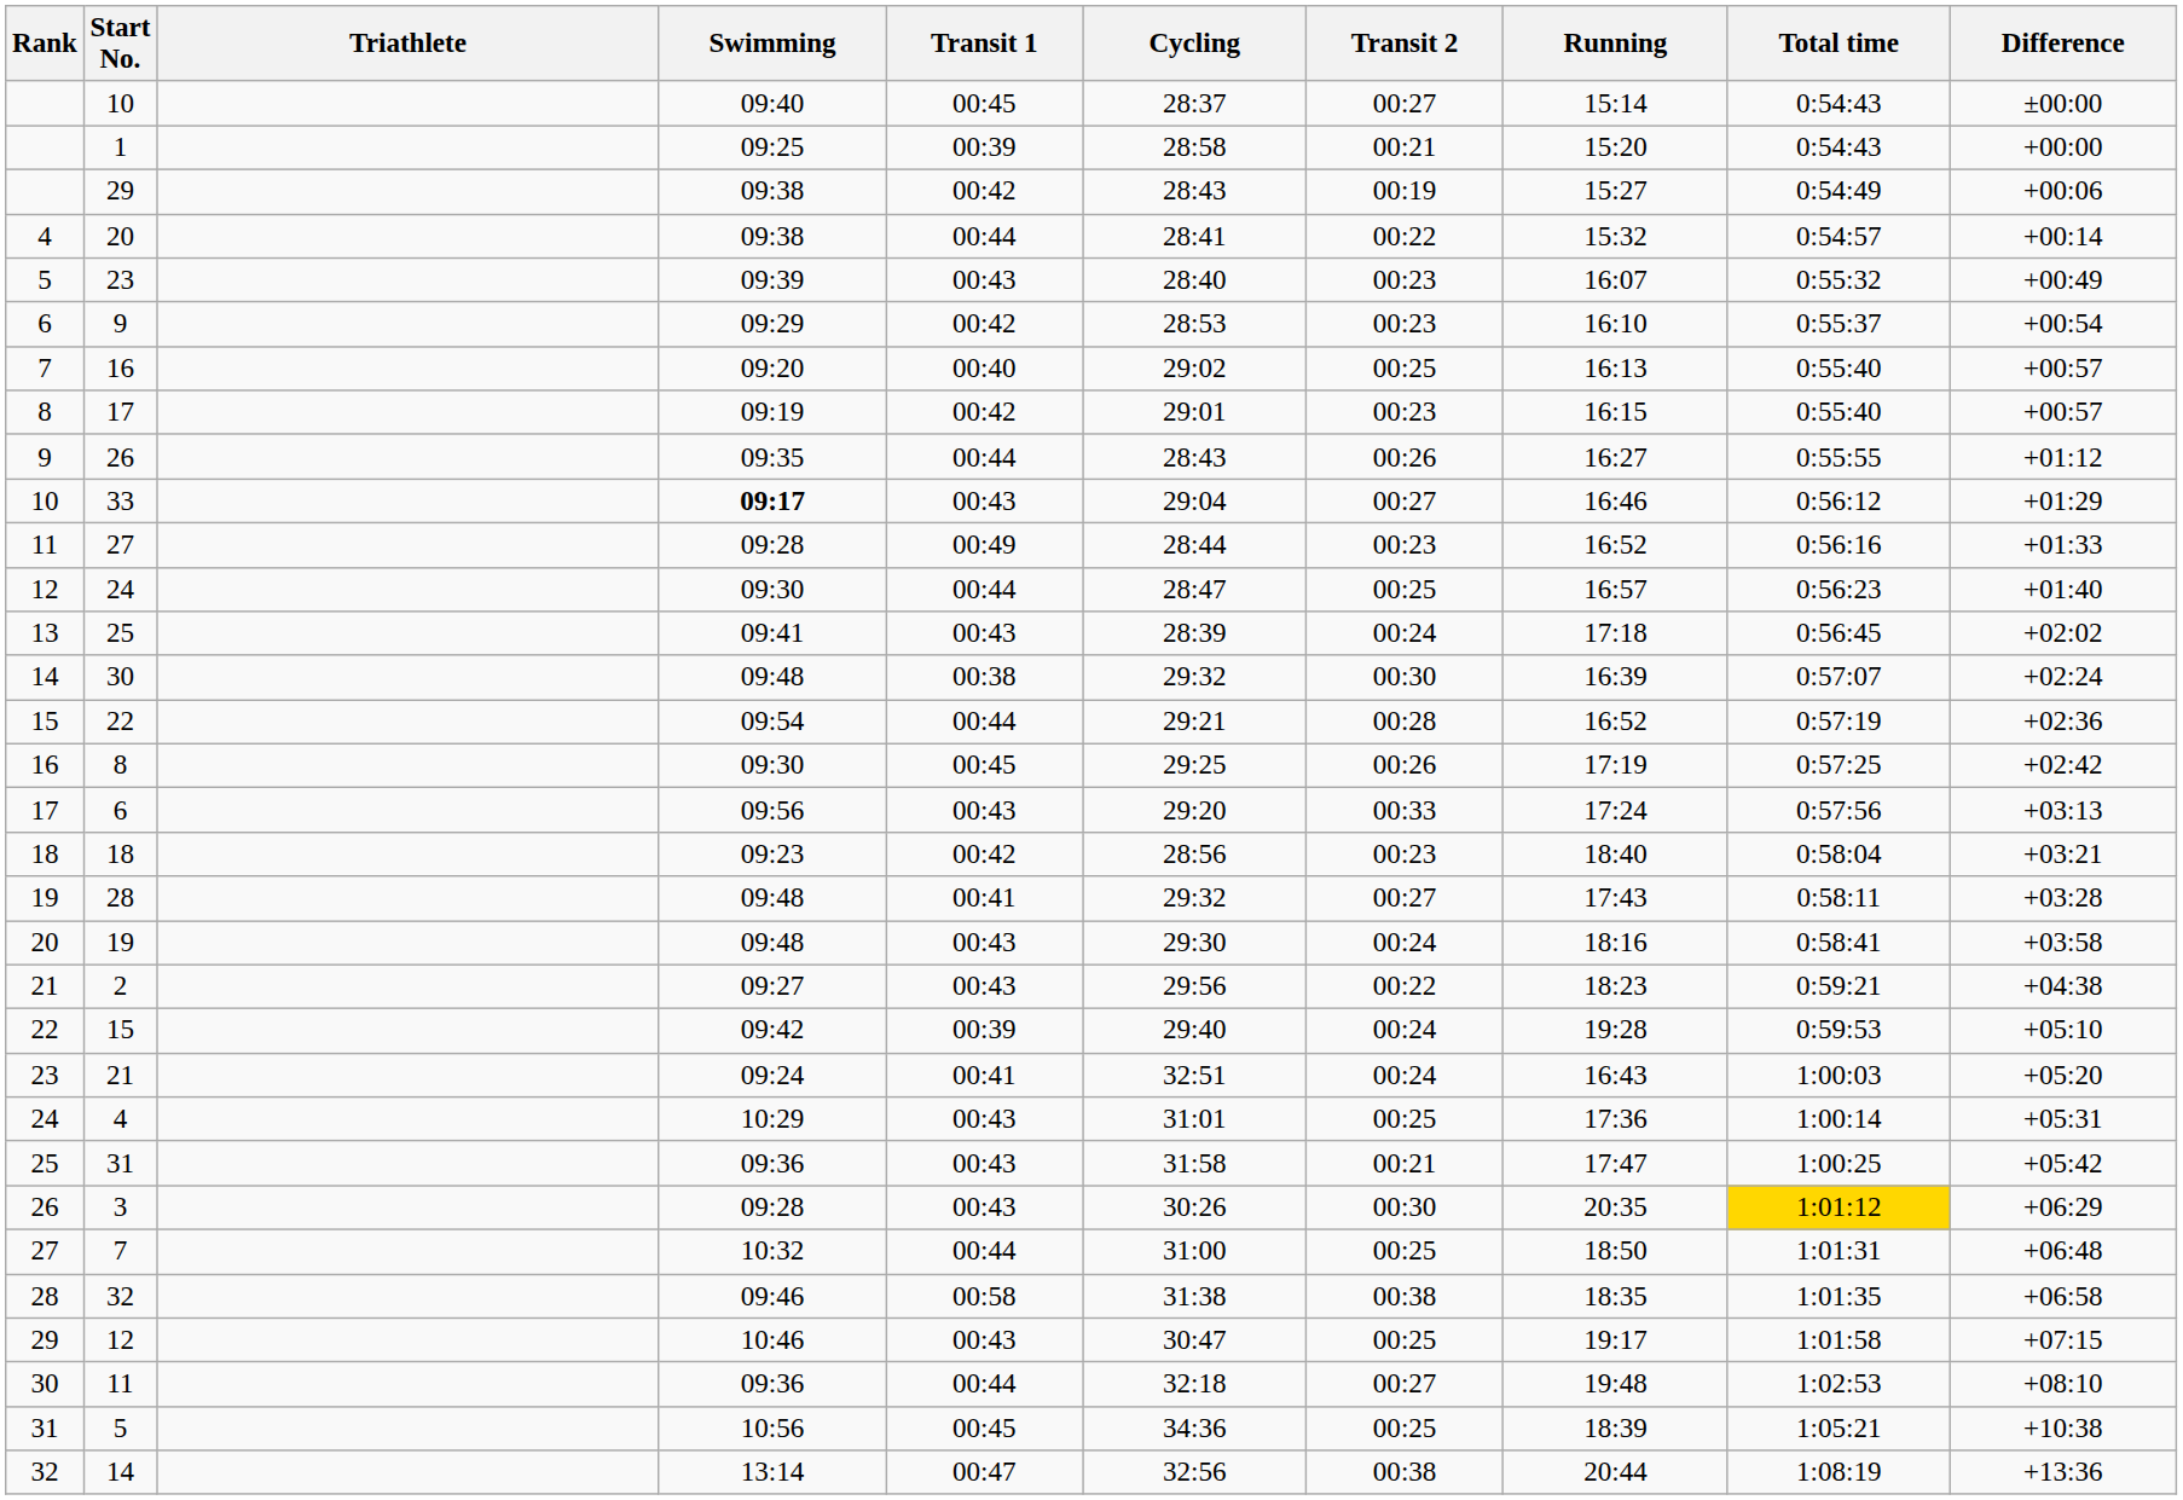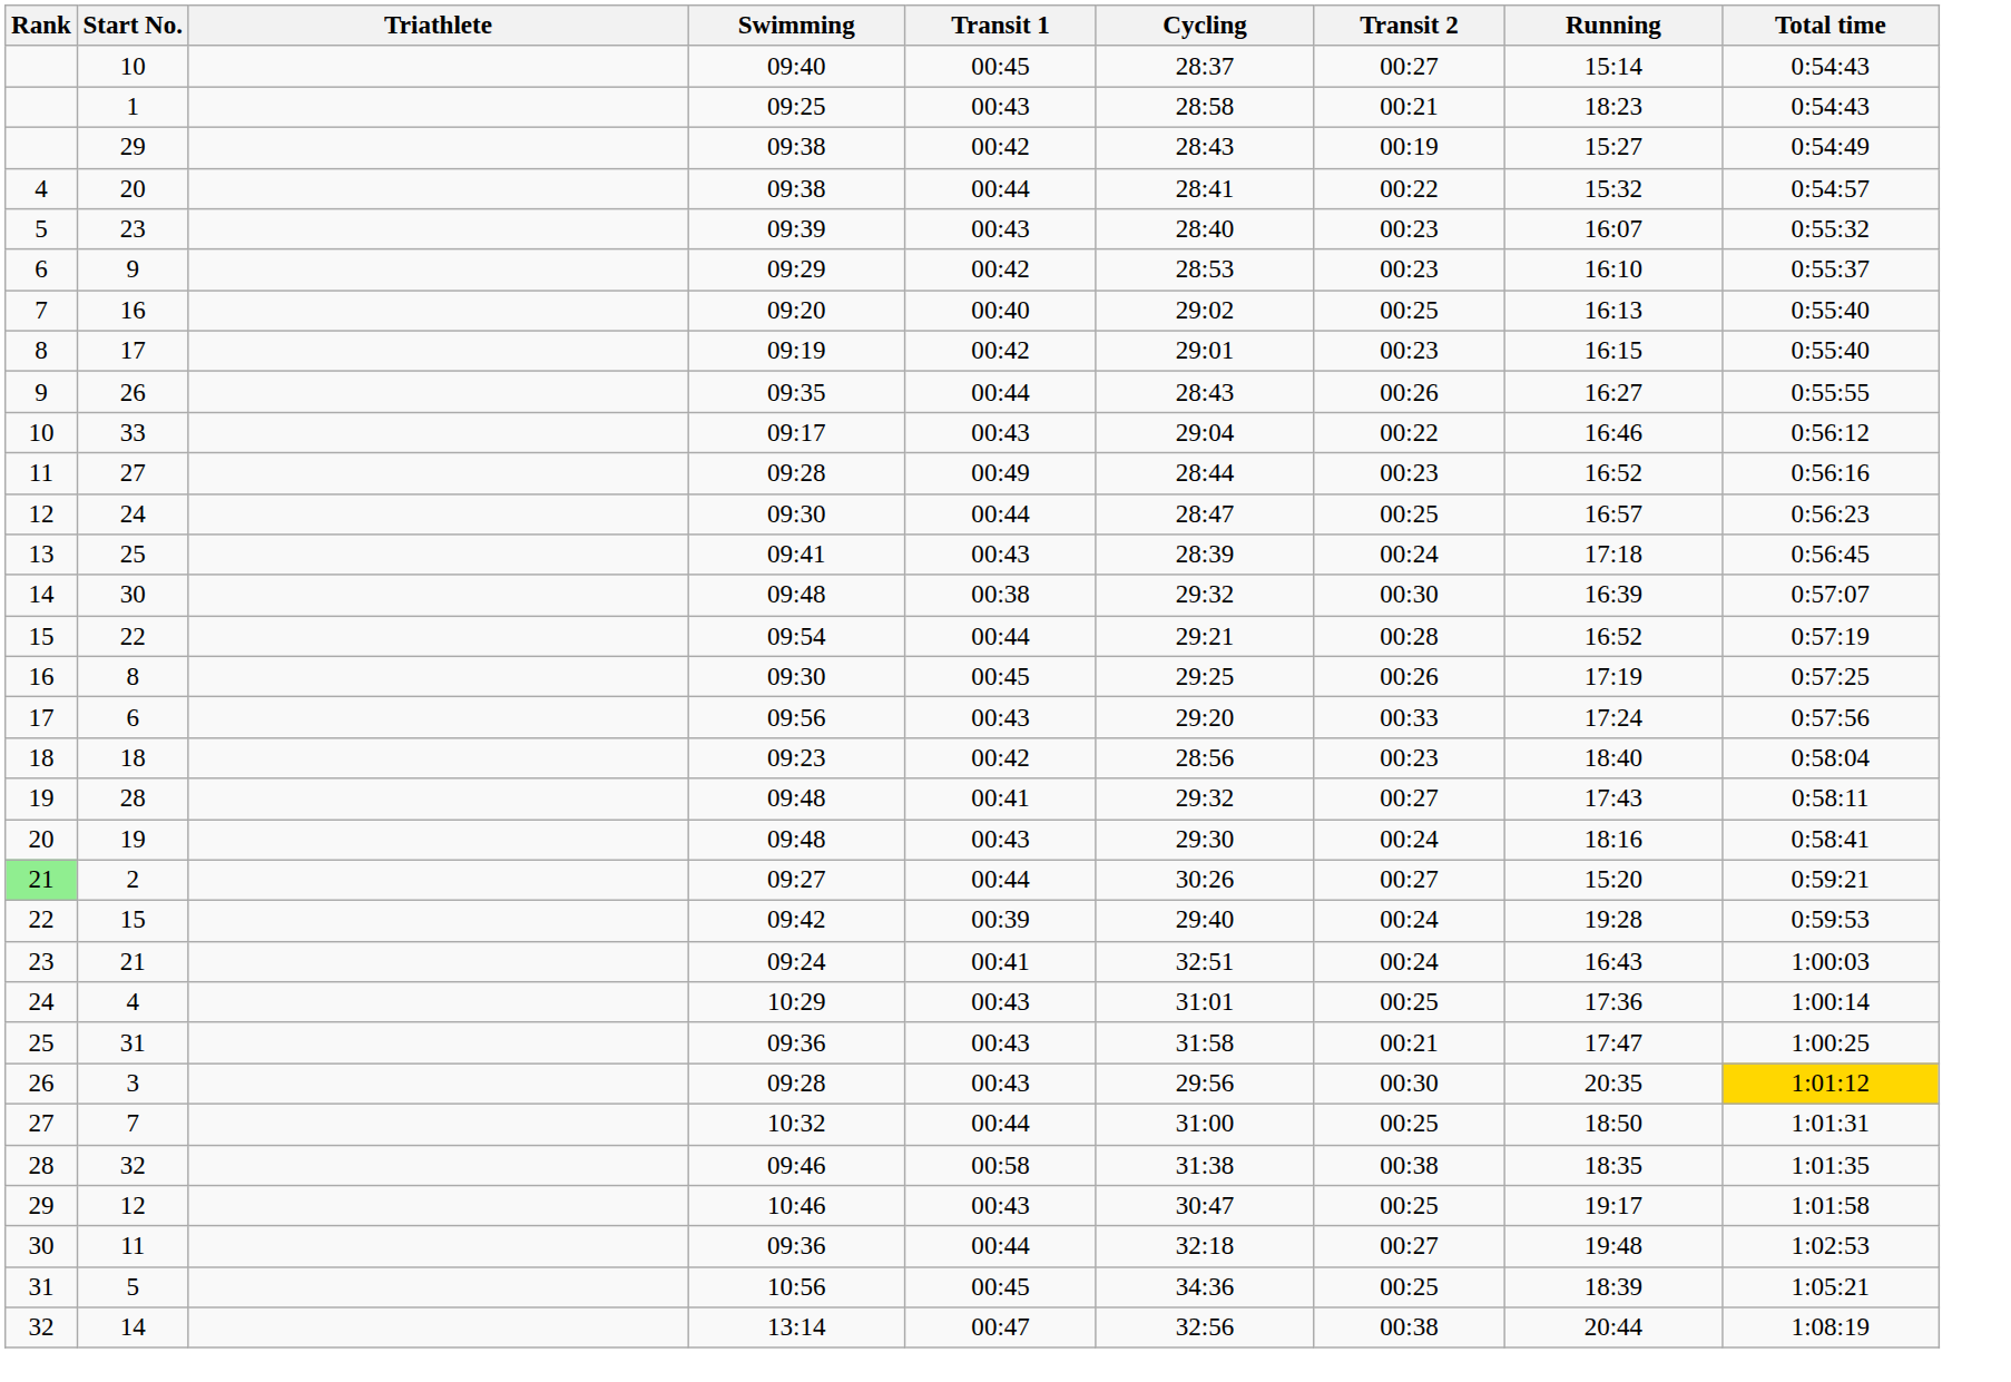- column: Difference | ±00:00 | +00:00 | +00:06 | +00:14 | +00:49 | +00:54 | +00:57 | +00:57 | +01:12 | +01:29 | +01:33 | +01:40 | +02:02 | +02:24 | +02:36 | +02:42 | +03:13 | +03:21 | +03:28 | +03:58 | +04:38 | +05:10 | +05:20 | +05:31 | +05:42 | +06:29 | +06:48 | +06:58 | +07:15 | +08:10 | +10:38 | +13:36
1 | Transit 1: 00:39 -> 00:43
1 | Running: 15:20 -> 18:23
33 | Swimming: bold -> normal
33 | Transit 2: 00:27 -> 00:22
2 | Rank: no background -> lightgreen background
2 | Transit 1: 00:43 -> 00:44
2 | Cycling: 29:56 -> 30:26
2 | Transit 2: 00:22 -> 00:27
2 | Running: 18:23 -> 15:20
3 | Cycling: 30:26 -> 29:56
